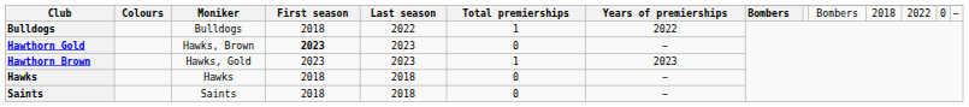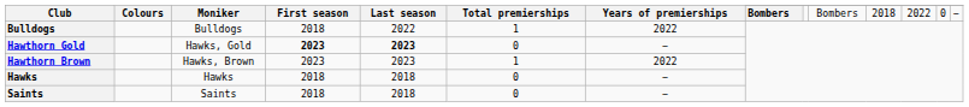Hawthorn Gold | Moniker: Hawks, Brown -> Hawks, Gold
Hawthorn Gold | Last season: normal -> bold
Hawthorn Brown | Moniker: Hawks, Gold -> Hawks, Brown
Hawthorn Brown | Years of premierships: 2023 -> 2022
